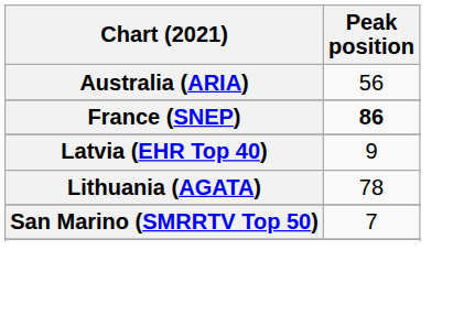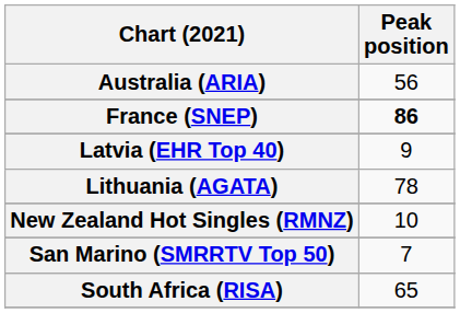+ row: New Zealand Hot Singles (RMNZ) | 10
+ row: South Africa (RISA) | 65
